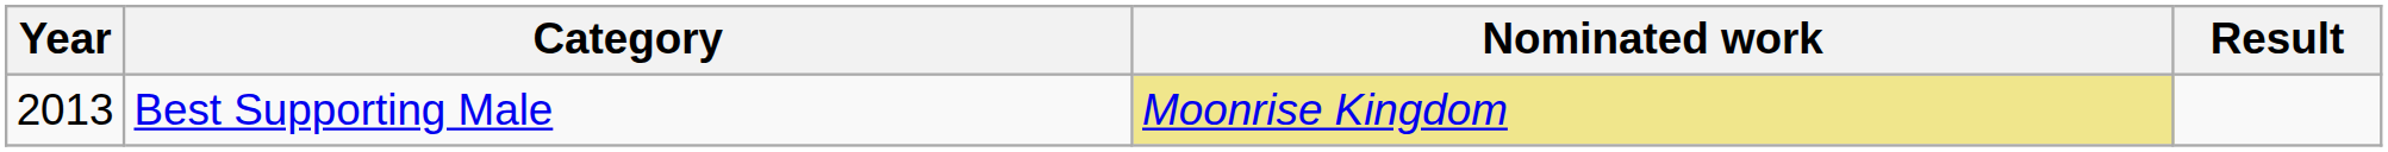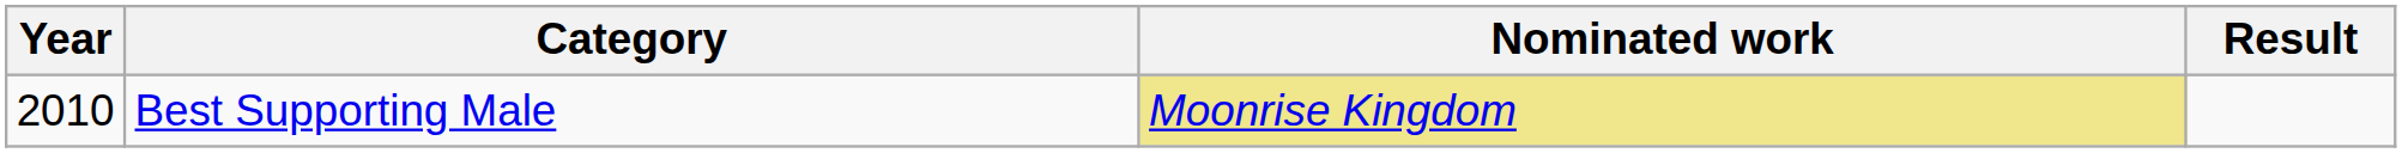Best Supporting Male | Year: 2013 -> 2010
